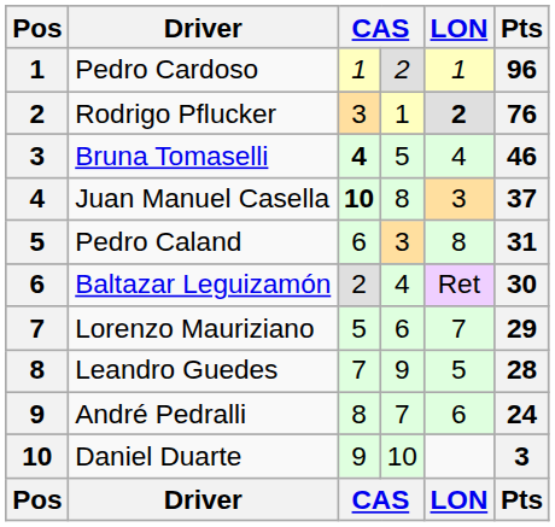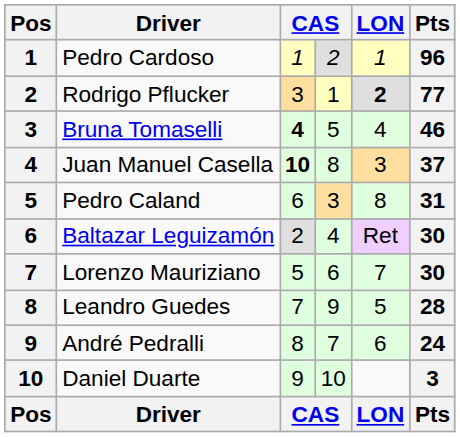Rodrigo Pflucker | Pts: 76 -> 77
Lorenzo Mauriziano | Pts: 29 -> 30
